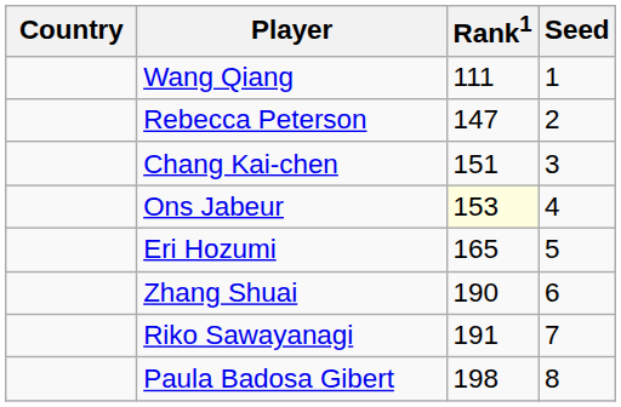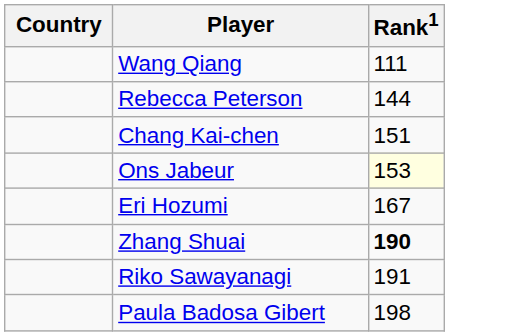- column: Seed | 1 | 2 | 3 | 4 | 5 | 6 | 7 | 8
Rebecca Peterson | Rank1: 147 -> 144
Eri Hozumi | Rank1: 165 -> 167
Zhang Shuai | Rank1: normal -> bold
